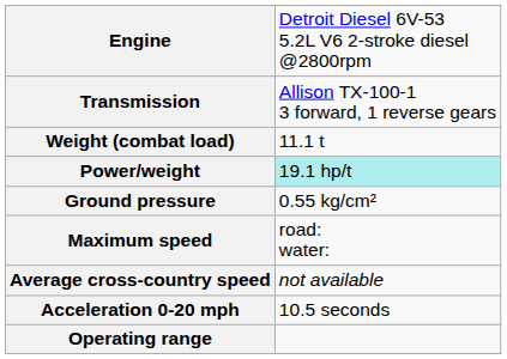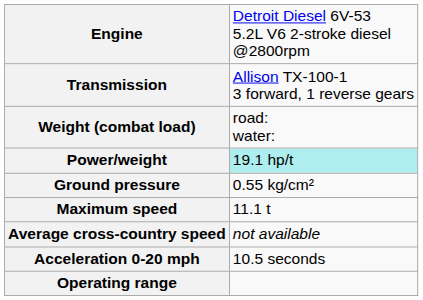Weight (combat load) | column 2: 11.1 t -> road: water:
Maximum speed | column 2: road: water: -> 11.1 t
